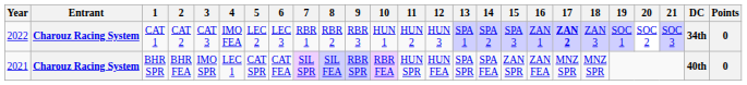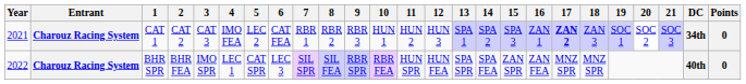CAT 1 | Year: 2022 -> 2021
CAT 1 | 6: LEC 3 -> CAT FEA
BHR SPR | Year: 2021 -> 2022
BHR SPR | 6: CAT FEA -> LEC 3
